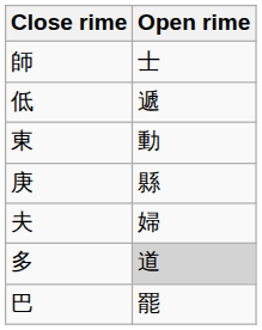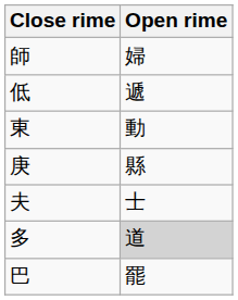師 | Open rime: 士 -> 婦
夫 | Open rime: 婦 -> 士
